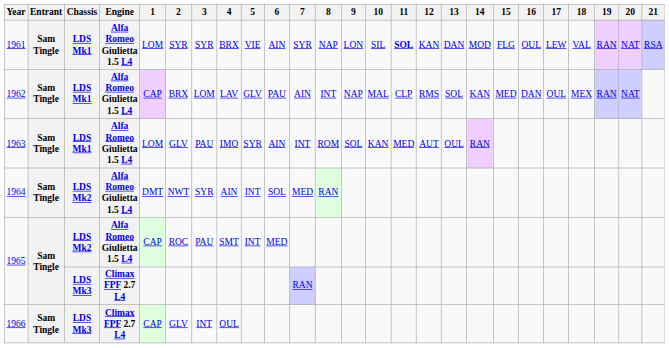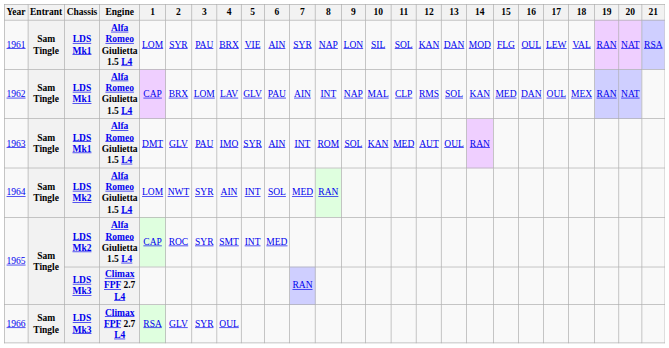1961 | 3: SYR -> PAU
1961 | 11: bold -> normal
1963 | 1: LOM -> DMT
1964 | 1: DMT -> LOM
1965 / LDS Mk2 | 3: PAU -> SYR
1966 | 1: CAP -> RSA
1966 | 3: INT -> SYR
